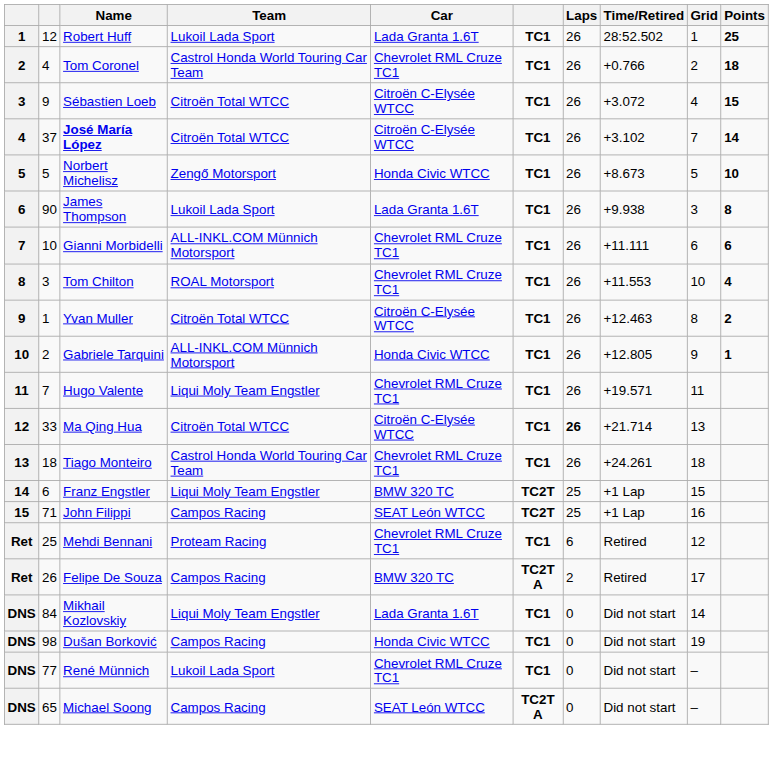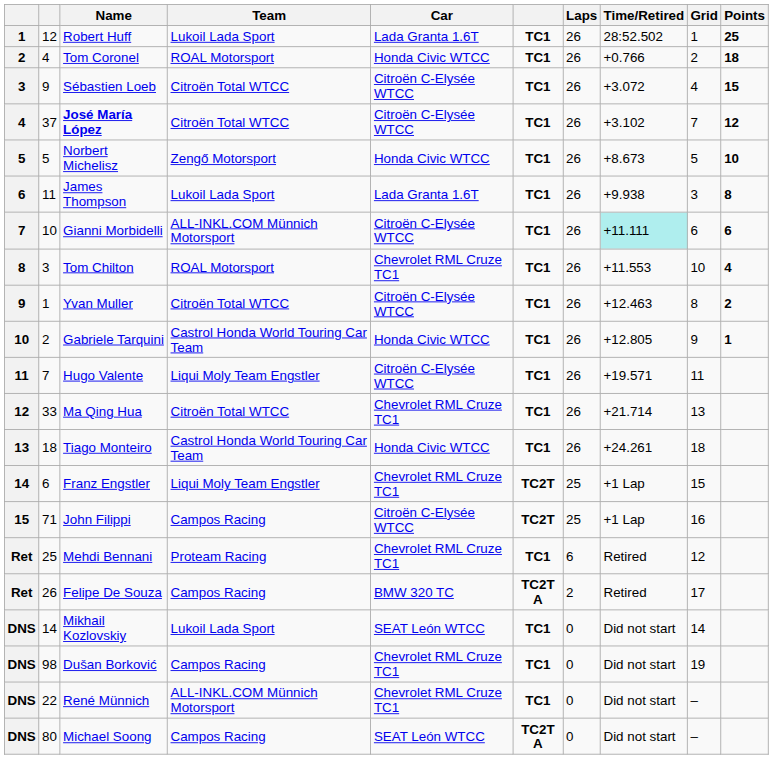Tom Coronel | Team: Castrol Honda World Touring Car Team -> ROAL Motorsport
Tom Coronel | Car: Chevrolet RML Cruze TC1 -> Honda Civic WTCC
José María López | Points: 14 -> 12
James Thompson | column 2: 90 -> 11
Gianni Morbidelli | Car: Chevrolet RML Cruze TC1 -> Citroën C-Elysée WTCC
Gianni Morbidelli | Time/Retired: no background -> paleturquoise background
Gabriele Tarquini | Team: ALL-INKL.COM Münnich Motorsport -> Castrol Honda World Touring Car Team
Hugo Valente | Car: Chevrolet RML Cruze TC1 -> Citroën C-Elysée WTCC
Ma Qing Hua | Car: Citroën C-Elysée WTCC -> Chevrolet RML Cruze TC1
Ma Qing Hua | Laps: bold -> normal
Tiago Monteiro | Car: Chevrolet RML Cruze TC1 -> Honda Civic WTCC
Franz Engstler | Car: BMW 320 TC -> Chevrolet RML Cruze TC1
John Filippi | Car: SEAT León WTCC -> Citroën C-Elysée WTCC
Mikhail Kozlovskiy | column 2: 84 -> 14
Mikhail Kozlovskiy | Team: Liqui Moly Team Engstler -> Lukoil Lada Sport
Mikhail Kozlovskiy | Car: Lada Granta 1.6T -> SEAT León WTCC
Dušan Borković | Car: Honda Civic WTCC -> Chevrolet RML Cruze TC1
René Münnich | column 2: 77 -> 22
René Münnich | Team: Lukoil Lada Sport -> ALL-INKL.COM Münnich Motorsport
Michael Soong | column 2: 65 -> 80
